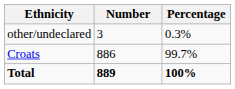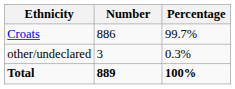rows swapped: Croats <-> other/undeclared
